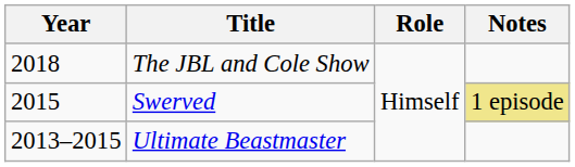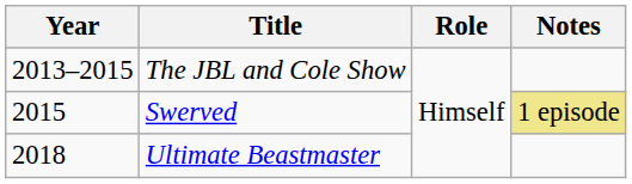The JBL and Cole Show | Year: 2018 -> 2013–2015
Ultimate Beastmaster | Year: 2013–2015 -> 2018
